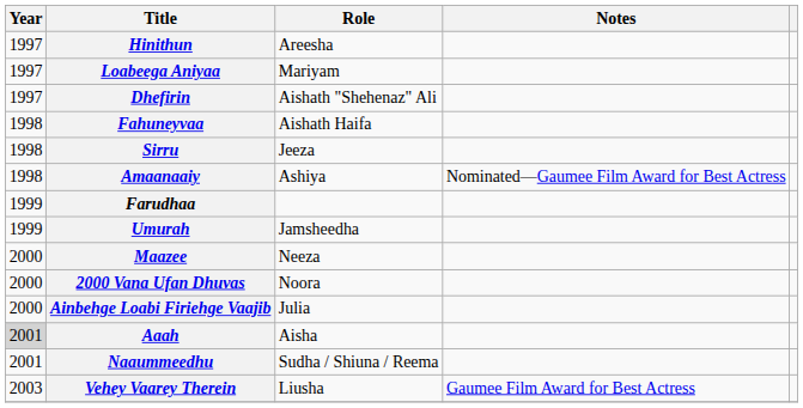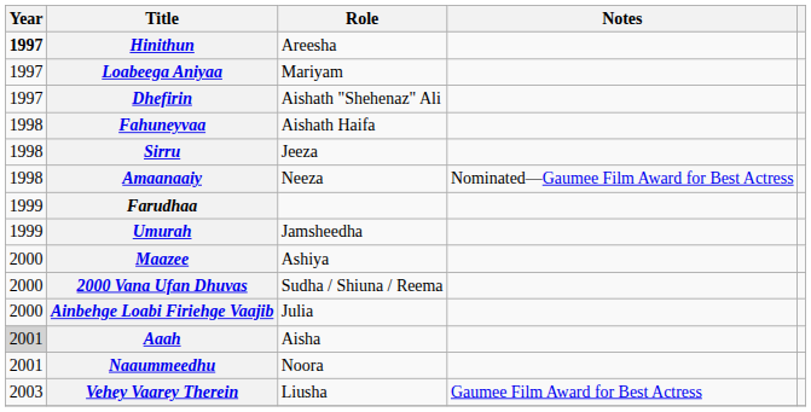Hinithun | Year: normal -> bold
Amaanaaiy | Role: Ashiya -> Neeza
Maazee | Role: Neeza -> Ashiya
2000 Vana Ufan Dhuvas | Role: Noora -> Sudha / Shiuna / Reema
Naaummeedhu | Role: Sudha / Shiuna / Reema -> Noora
